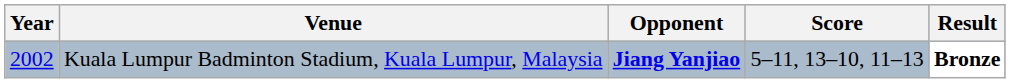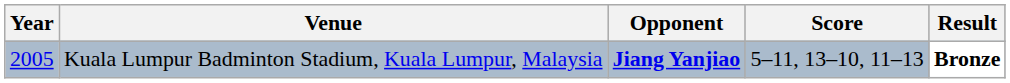Kuala Lumpur Badminton Stadium, Kuala Lumpur, Malaysia | Year: 2002 -> 2005
